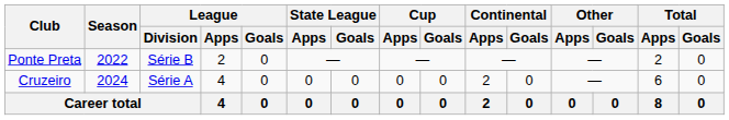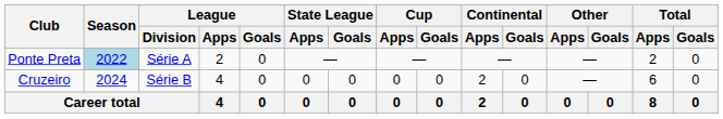Ponte Preta | Season: no background -> lightblue background
Ponte Preta | League / Division: Série B -> Série A
Cruzeiro | League / Division: Série A -> Série B
